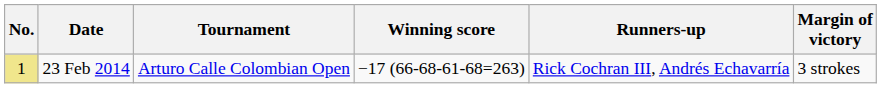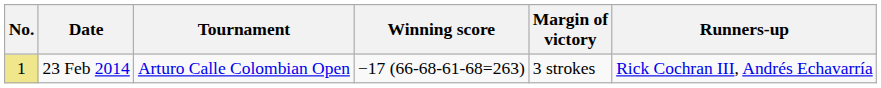columns swapped: Margin of victory <-> Runners-up
